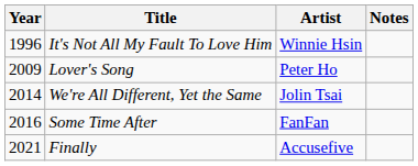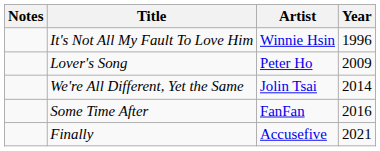columns swapped: Year <-> Notes
